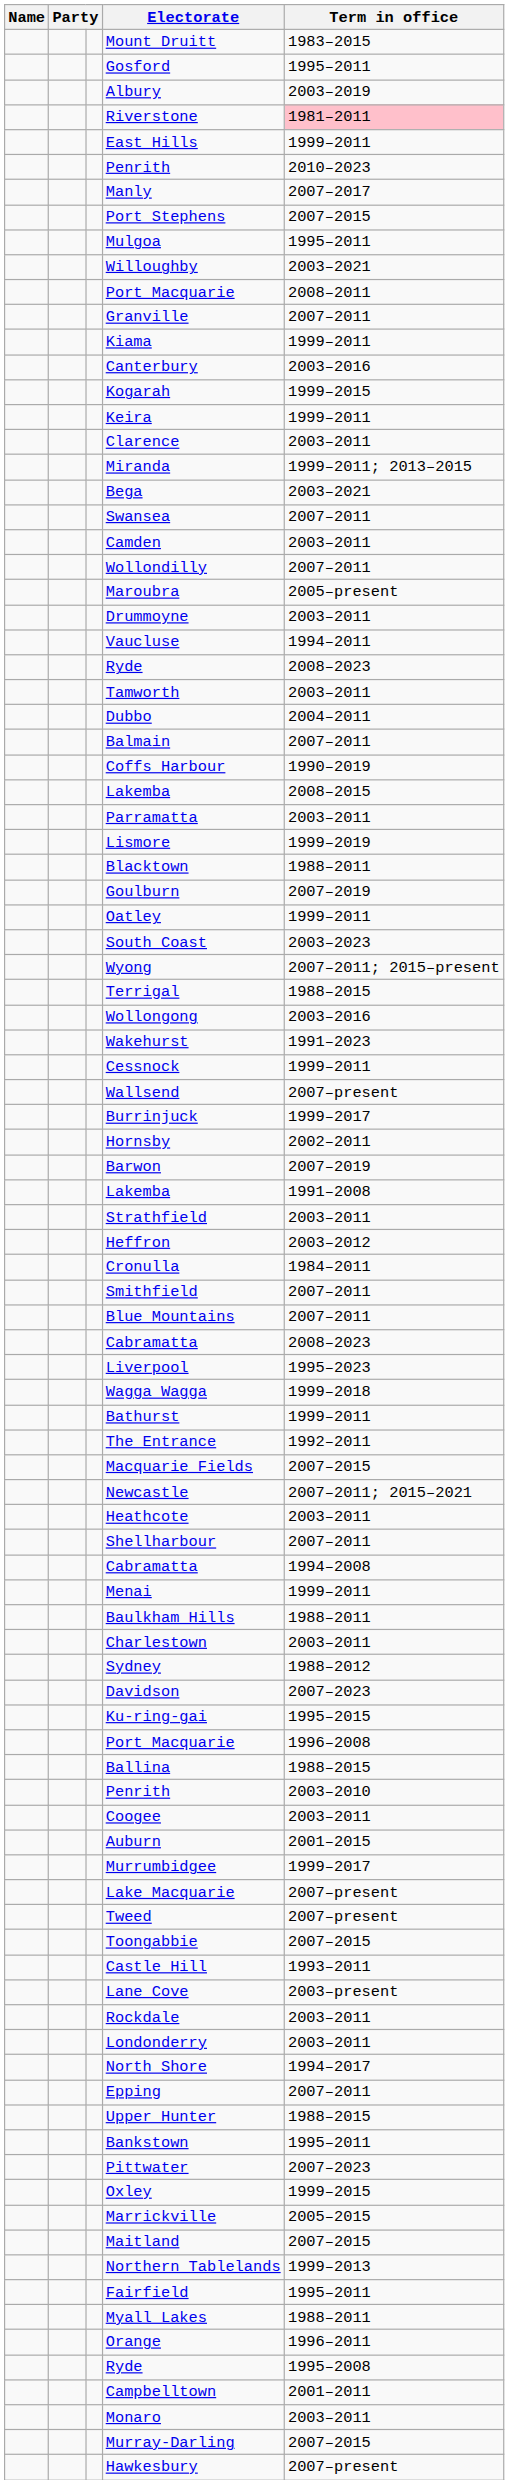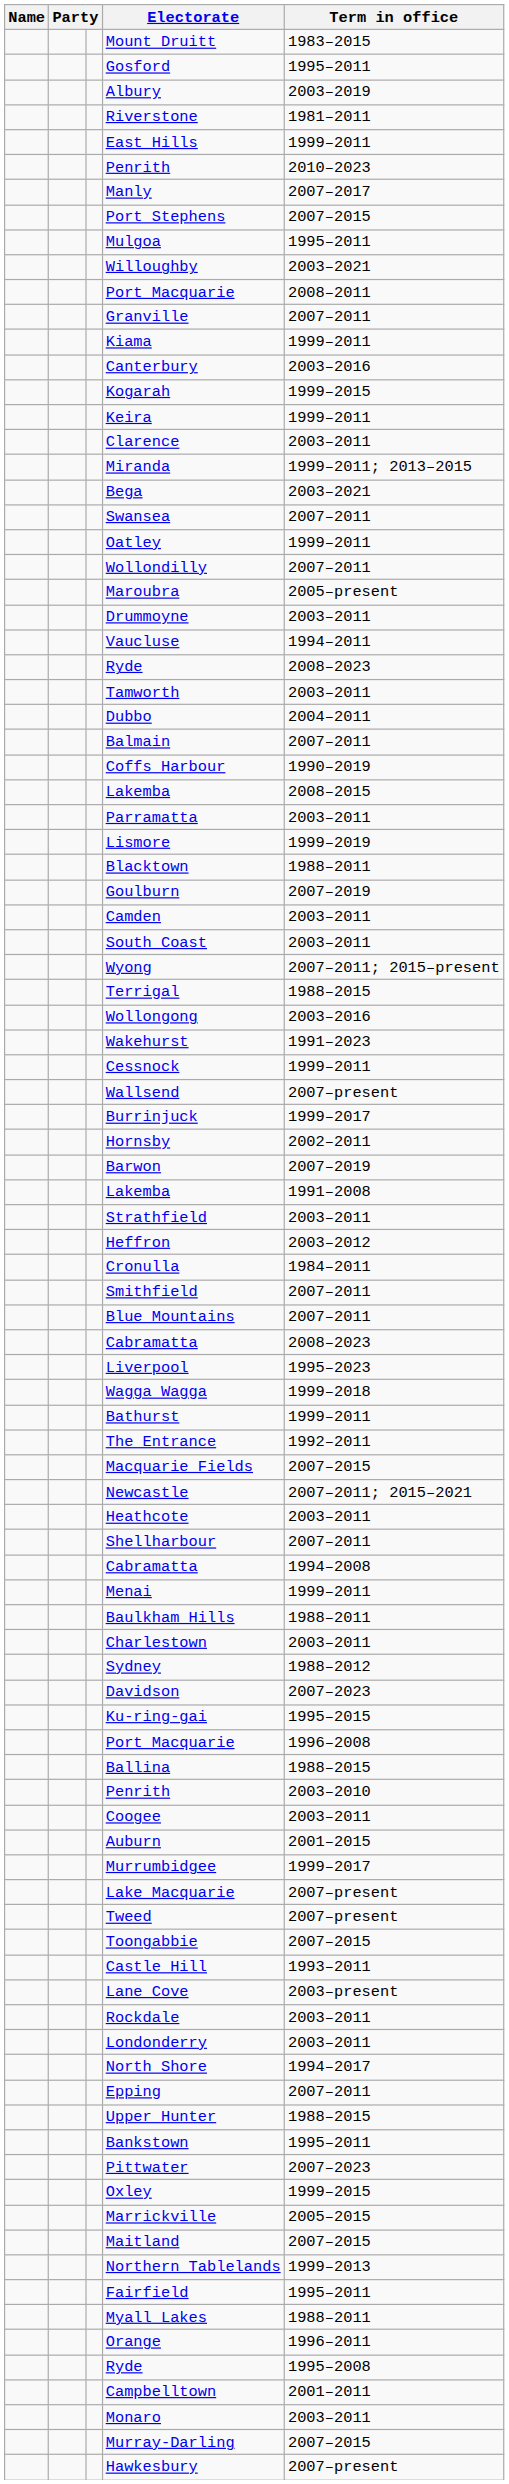Riverstone | Term in office: pink background -> no background
rows swapped: Camden <-> Oatley
South Coast | Term in office: 2003–2023 -> 2003–2011
